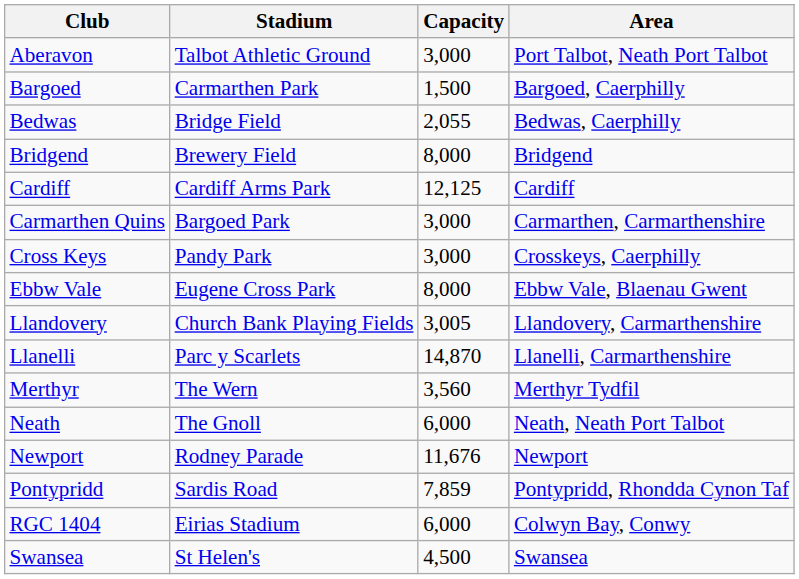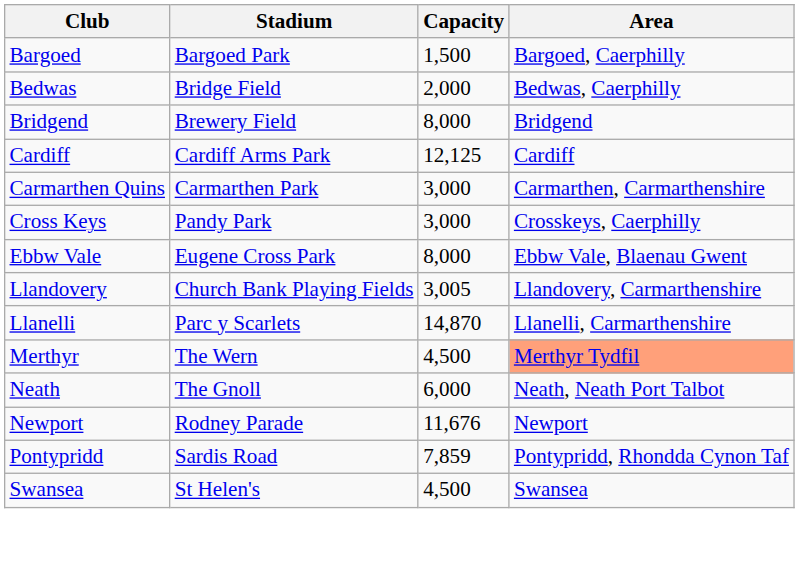- row: Aberavon | Talbot Athletic Ground | 3,000 | Port Talbot, Neath Port Talbot
Bargoed | Stadium: Carmarthen Park -> Bargoed Park
Bedwas | Capacity: 2,055 -> 2,000
Carmarthen Quins | Stadium: Bargoed Park -> Carmarthen Park
Merthyr | Capacity: 3,560 -> 4,500
Merthyr | Area: no background -> lightsalmon background
- row: RGC 1404 | Eirias Stadium | 6,000 | Colwyn Bay, Conwy
